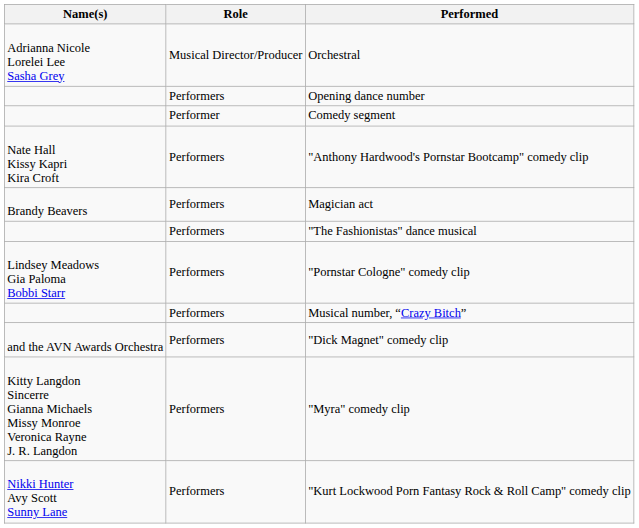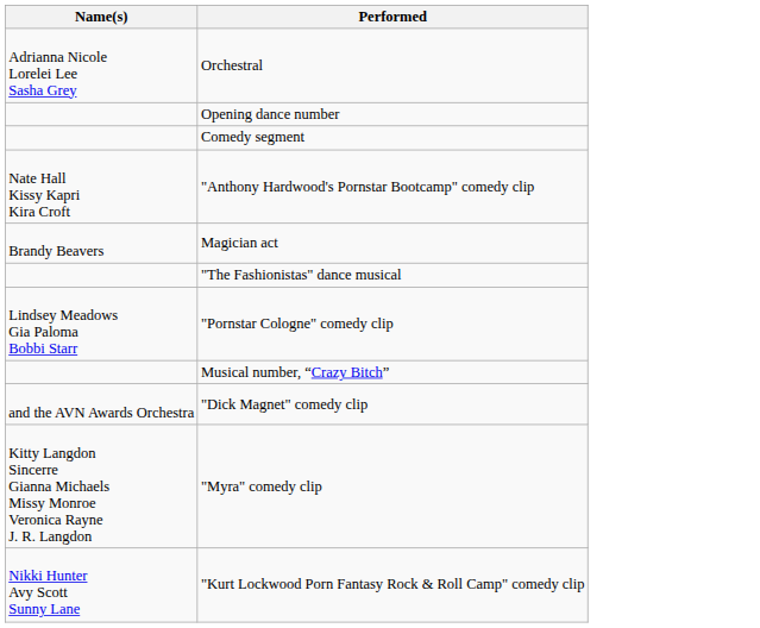- column: Role | Musical Director/Producer | Performers | Performer | Performers | Performers | Performers | Performers | Performers | Performers | Performers | Performers
